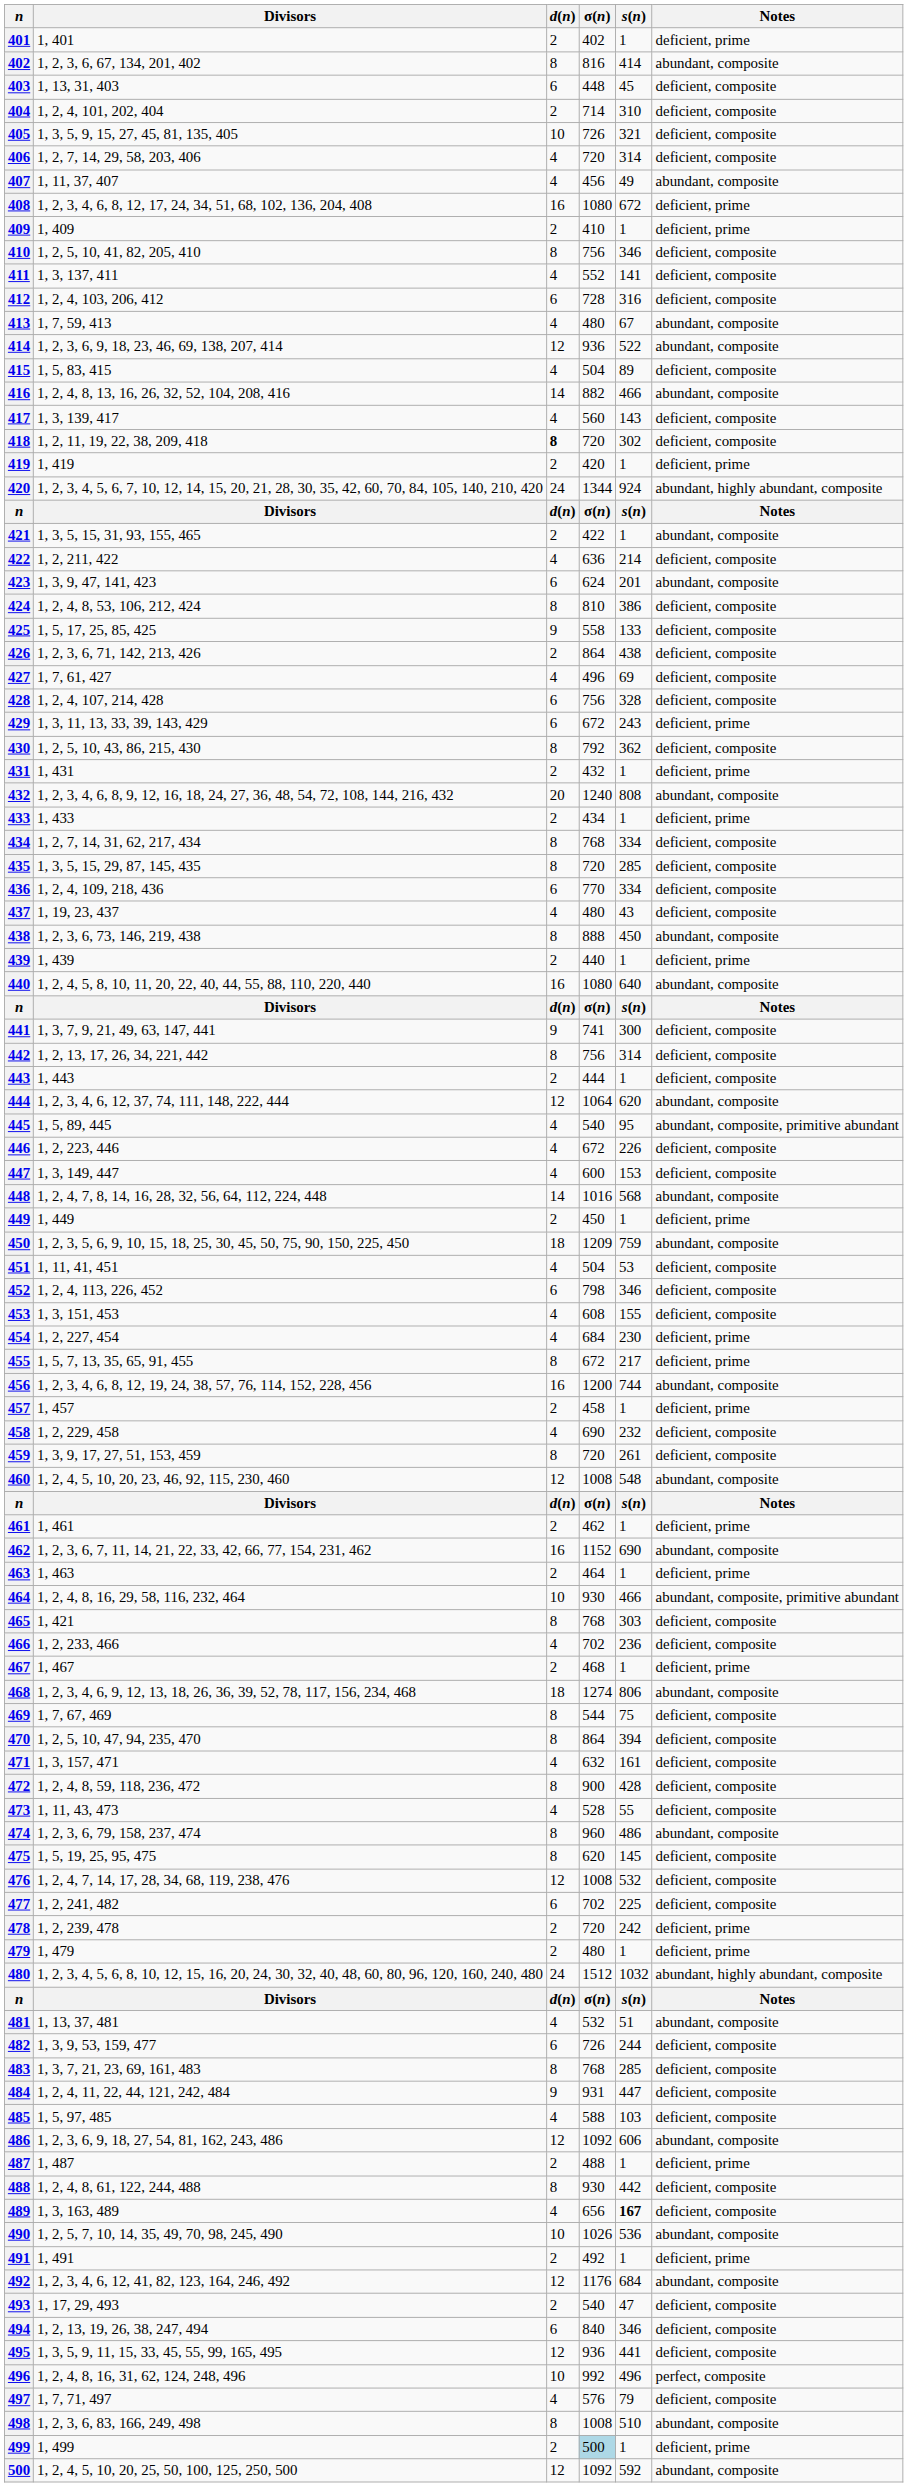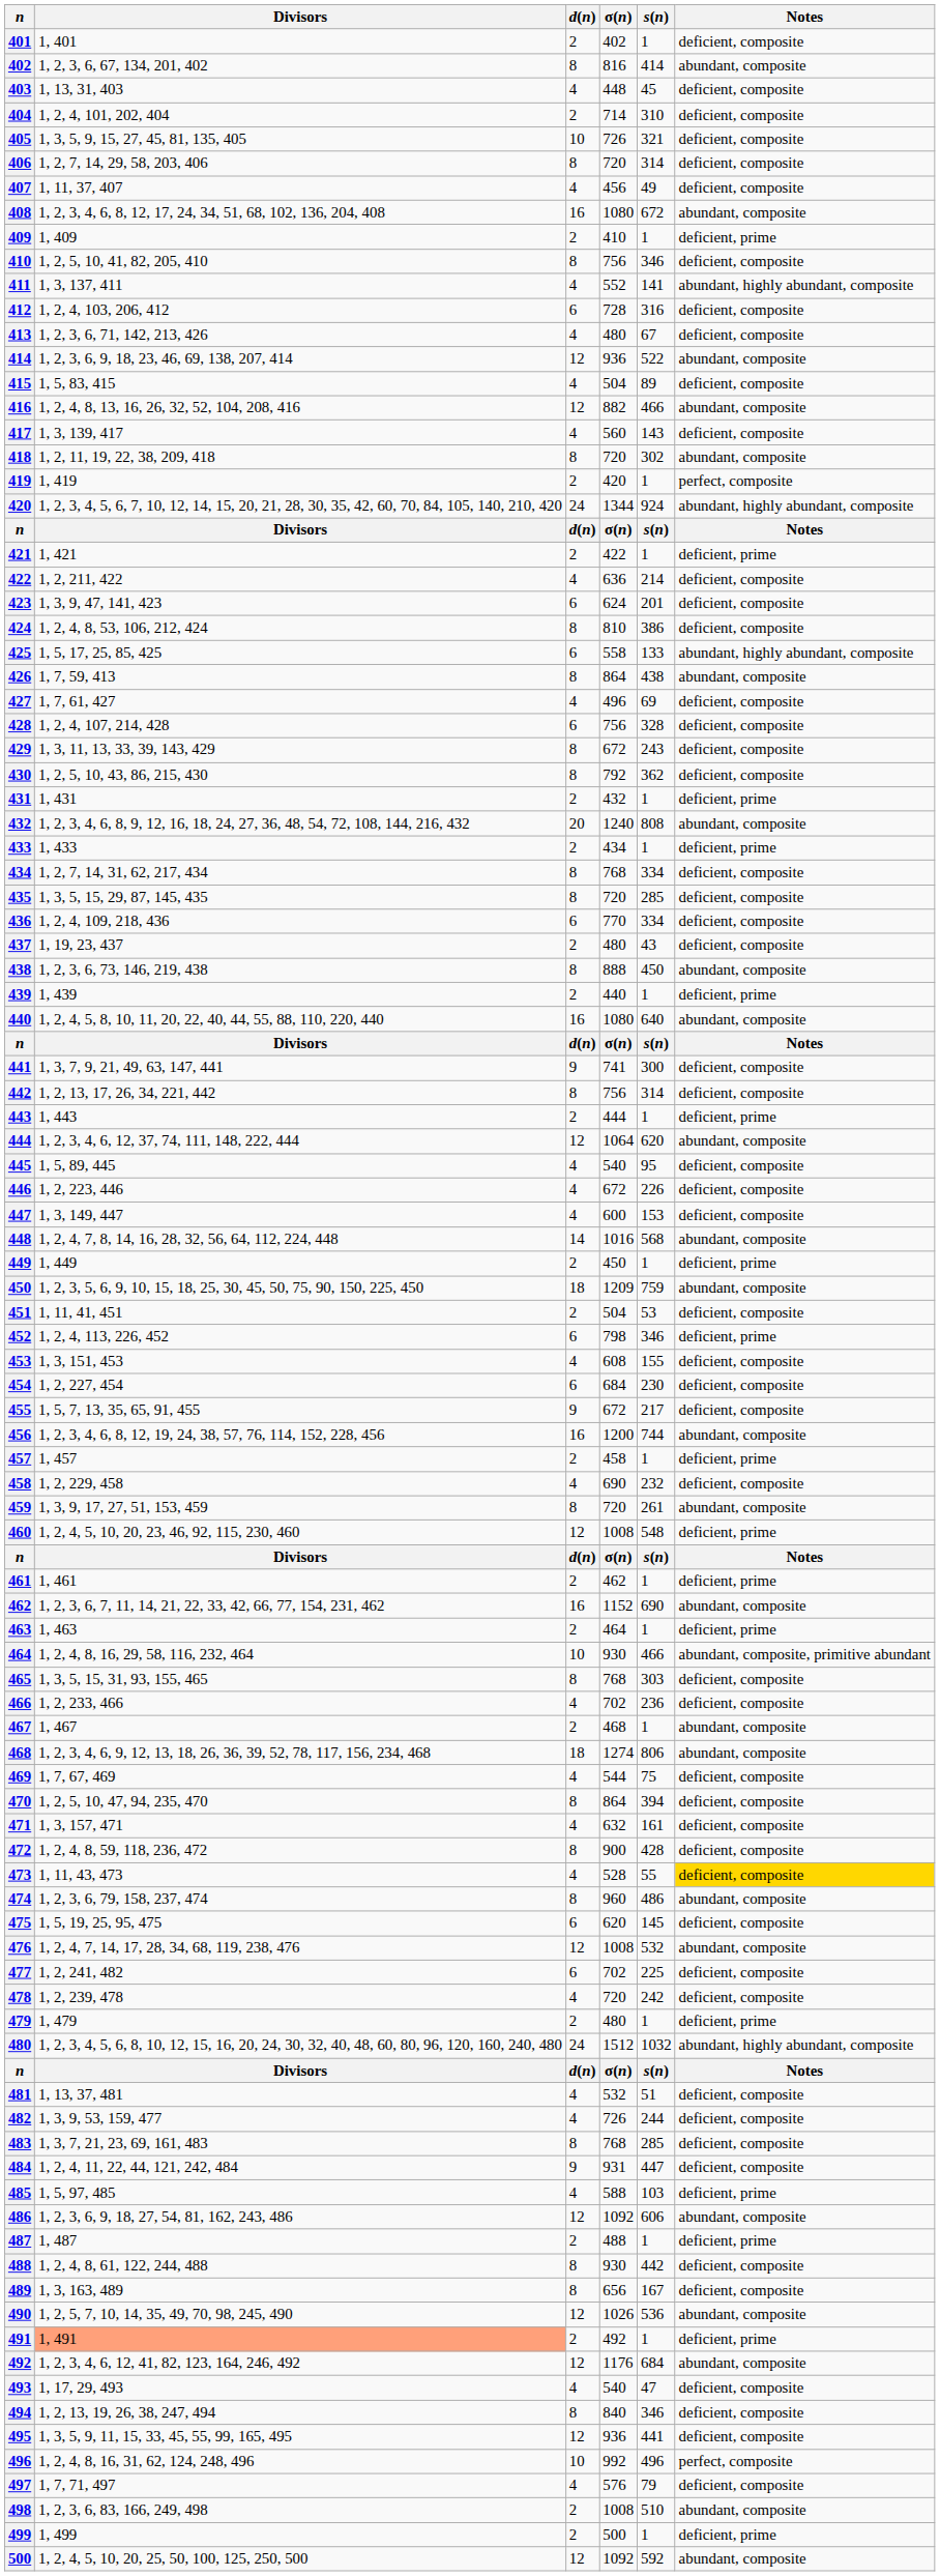401 | Notes: deficient, prime -> deficient, composite
403 | d(n): 6 -> 4
406 | d(n): 4 -> 8
407 | Notes: abundant, composite -> deficient, composite
408 | Notes: deficient, prime -> abundant, composite
411 | Notes: deficient, composite -> abundant, highly abundant, composite
413 | Divisors: 1, 7, 59, 413 -> 1, 2, 3, 6, 71, 142, 213, 426
413 | Notes: abundant, composite -> deficient, composite
416 | d(n): 14 -> 12
418 | d(n): bold -> normal
418 | Notes: deficient, composite -> abundant, composite
419 | Notes: deficient, prime -> perfect, composite
421 | Divisors: 1, 3, 5, 15, 31, 93, 155, 465 -> 1, 421
421 | Notes: abundant, composite -> deficient, prime
423 | Notes: abundant, composite -> deficient, composite
425 | d(n): 9 -> 6
425 | Notes: deficient, composite -> abundant, highly abundant, composite
426 | Divisors: 1, 2, 3, 6, 71, 142, 213, 426 -> 1, 7, 59, 413
426 | d(n): 2 -> 8
426 | Notes: deficient, composite -> abundant, composite
429 | d(n): 6 -> 8
429 | Notes: deficient, prime -> deficient, composite
437 | d(n): 4 -> 2
443 | Notes: deficient, composite -> deficient, prime
445 | Notes: abundant, composite, primitive abundant -> deficient, composite
451 | d(n): 4 -> 2
452 | Notes: deficient, composite -> deficient, prime
454 | d(n): 4 -> 6
454 | Notes: deficient, prime -> deficient, composite
455 | d(n): 8 -> 9
455 | Notes: deficient, prime -> deficient, composite
459 | Notes: deficient, composite -> abundant, composite
460 | Notes: abundant, composite -> deficient, prime
465 | Divisors: 1, 421 -> 1, 3, 5, 15, 31, 93, 155, 465
467 | Notes: deficient, prime -> abundant, composite
469 | d(n): 8 -> 4
473 | Notes: no background -> gold background
475 | d(n): 8 -> 6
476 | Notes: deficient, composite -> abundant, composite
478 | d(n): 2 -> 4
478 | Notes: deficient, prime -> deficient, composite
481 | Notes: abundant, composite -> deficient, composite
482 | d(n): 6 -> 4
485 | Notes: deficient, composite -> deficient, prime
489 | d(n): 4 -> 8
489 | s(n): bold -> normal
490 | d(n): 10 -> 12
491 | Divisors: no background -> lightsalmon background
493 | d(n): 2 -> 4
494 | d(n): 6 -> 8
498 | d(n): 8 -> 2
499 | σ(n): lightblue background -> no background
